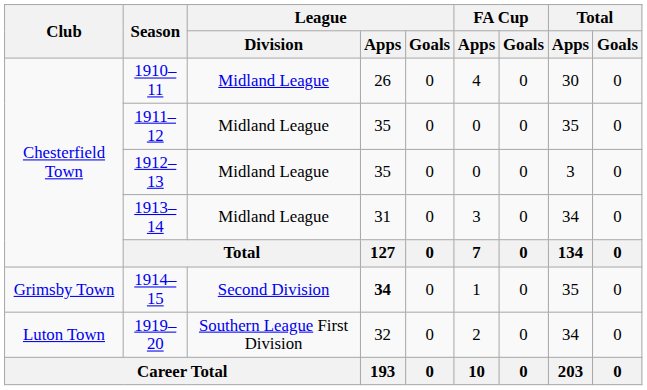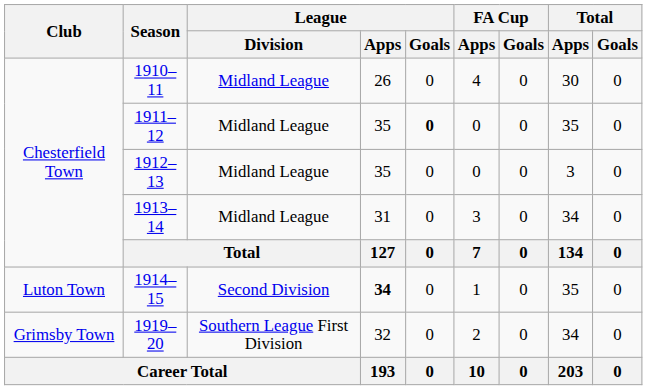1911–12 | League / Goals: normal -> bold
1914–15 | Club: Grimsby Town -> Luton Town
1919–20 | Club: Luton Town -> Grimsby Town
